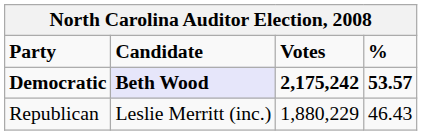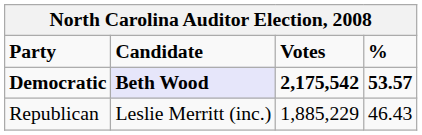Democratic | Votes: 2,175,242 -> 2,175,542
Republican | Votes: 1,880,229 -> 1,885,229
